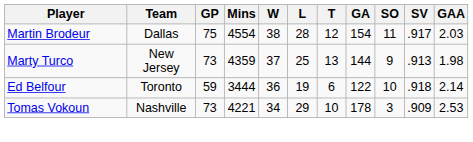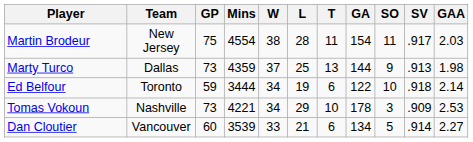Martin Brodeur | Team: Dallas -> New Jersey
Martin Brodeur | T: 12 -> 11
Marty Turco | Team: New Jersey -> Dallas
Ed Belfour | W: 36 -> 34
+ row: Dan Cloutier | Vancouver | 60 | 3539 | 33 | 21 | 6 | 134 | 5 | .914 | 2.27
